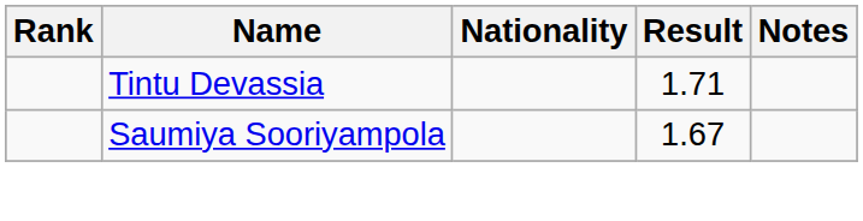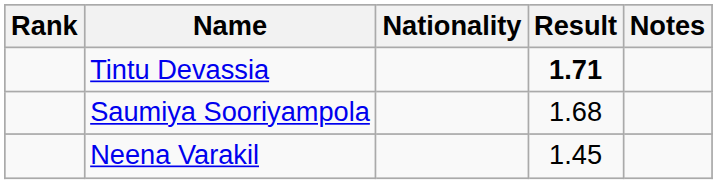Tintu Devassia | Result: normal -> bold
Saumiya Sooriyampola | Result: 1.67 -> 1.68
+ row: Neena Varakil | 1.45
